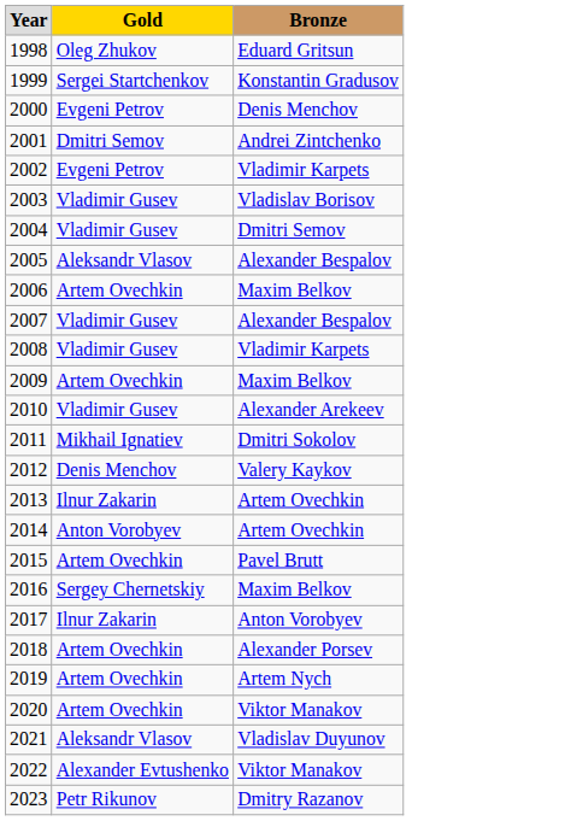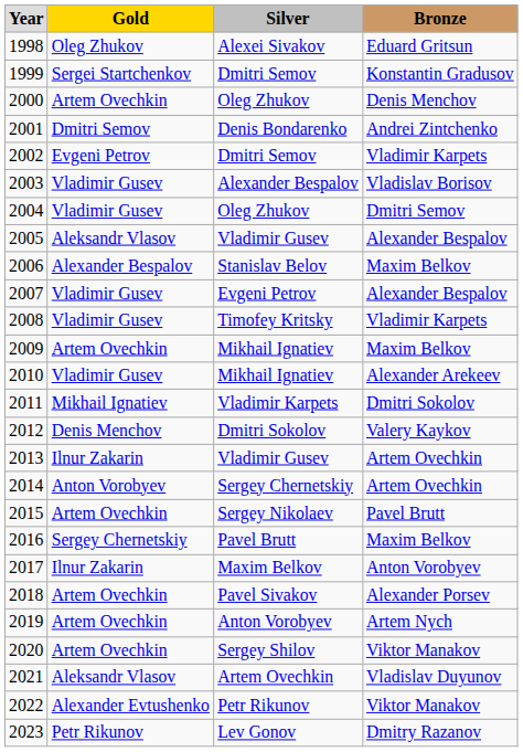+ column: Silver | Alexei Sivakov | Dmitri Semov | Oleg Zhukov | Denis Bondarenko | Dmitri Semov | Alexander Bespalov | Oleg Zhukov | Vladimir Gusev | Stanislav Belov | Evgeni Petrov | Timofey Kritsky | Mikhail Ignatiev | Mikhail Ignatiev | Vladimir Karpets | Dmitri Sokolov | Vladimir Gusev | Sergey Chernetskiy | Sergey Nikolaev | Pavel Brutt | Maxim Belkov | Pavel Sivakov | Anton Vorobyev | Sergey Shilov | Artem Ovechkin | Petr Rikunov | Lev Gonov
2000 | Gold: Evgeni Petrov -> Artem Ovechkin
2006 | Gold: Artem Ovechkin -> Alexander Bespalov
